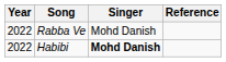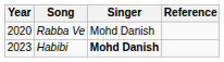Rabba Ve | Year: 2022 -> 2020
Habibi | Year: 2022 -> 2023
